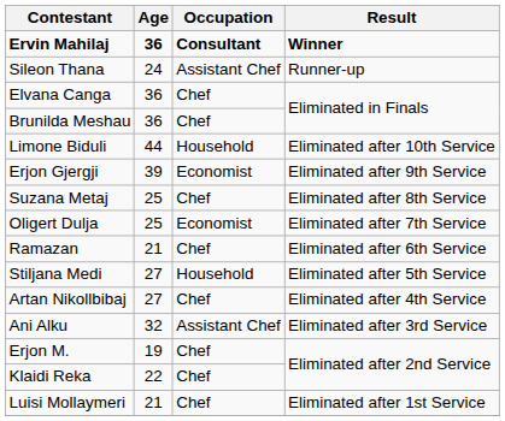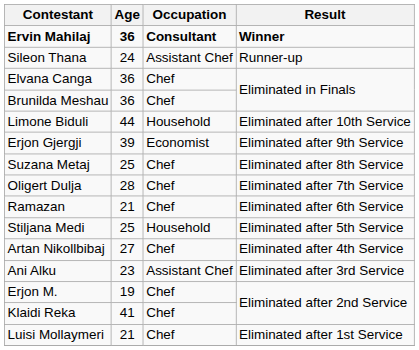Oligert Dulja | Age: 25 -> 28
Oligert Dulja | Occupation: Economist -> Chef
Stiljana Medi | Age: 27 -> 25
Ani Alku | Age: 32 -> 23
Klaidi Reka | Age: 22 -> 41
